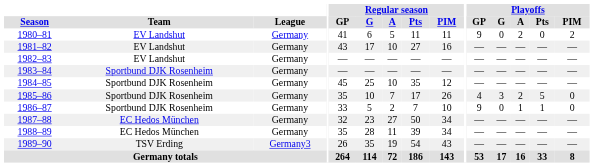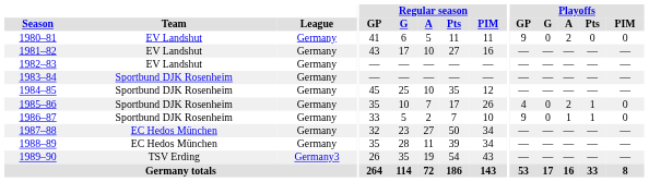1980–81 | Playoffs / PIM: 2 -> 0
1985–86 | Playoffs / G: 3 -> 0
1985–86 | Playoffs / Pts: 5 -> 1
